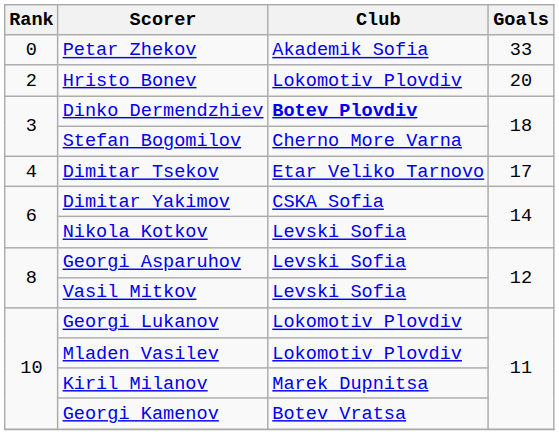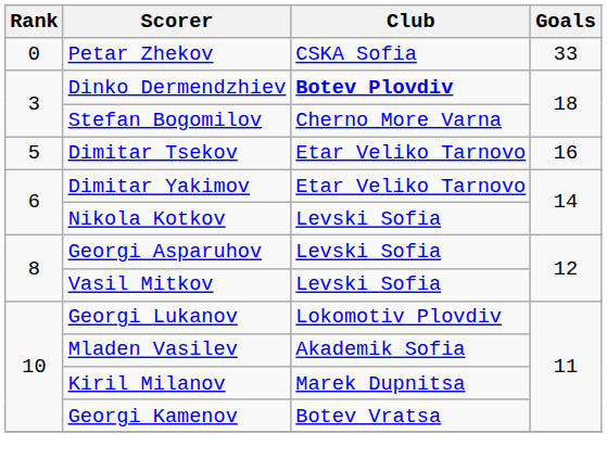Petar Zhekov | Club: Akademik Sofia -> CSKA Sofia
- row: 2 | Hristo Bonev | Lokomotiv Plovdiv | 20
Dimitar Tsekov | Rank: 4 -> 5
Dimitar Tsekov | Goals: 17 -> 16
Dimitar Yakimov | Club: CSKA Sofia -> Etar Veliko Tarnovo
Mladen Vasilev | Club: Lokomotiv Plovdiv -> Akademik Sofia
